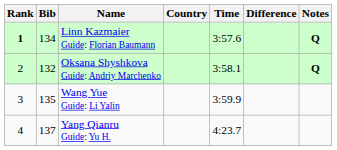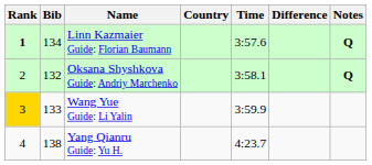Wang Yue Guide: Li Yalin | Rank: no background -> gold background
Wang Yue Guide: Li Yalin | Bib: 135 -> 133
Yang Qianru Guide: Yu H. | Bib: 137 -> 138
